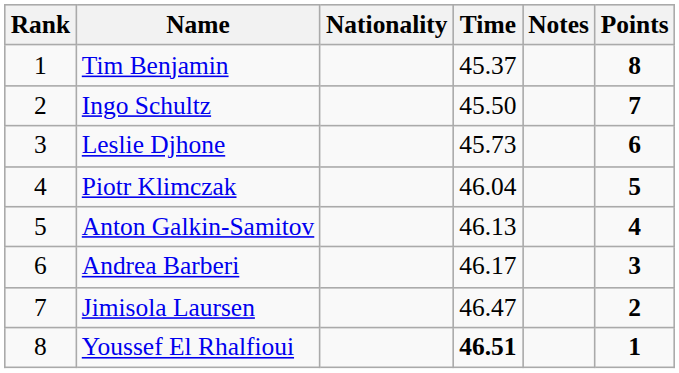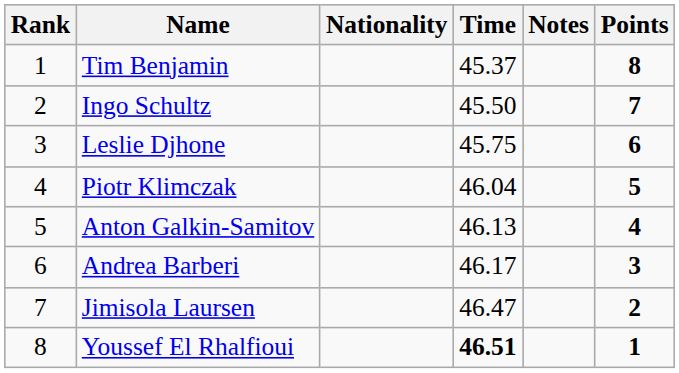Leslie Djhone | Time: 45.73 -> 45.75
